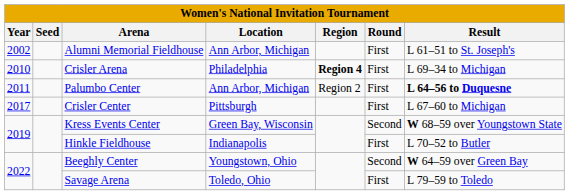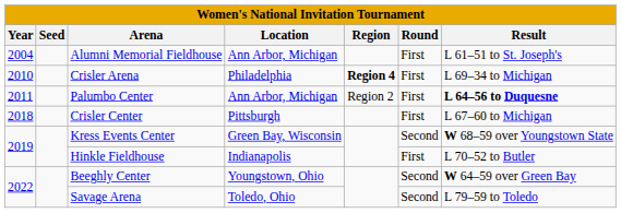Alumni Memorial Fieldhouse | Year: 2002 -> 2004
Crisler Center | Year: 2017 -> 2018
Savage Arena | Round: First -> Second
